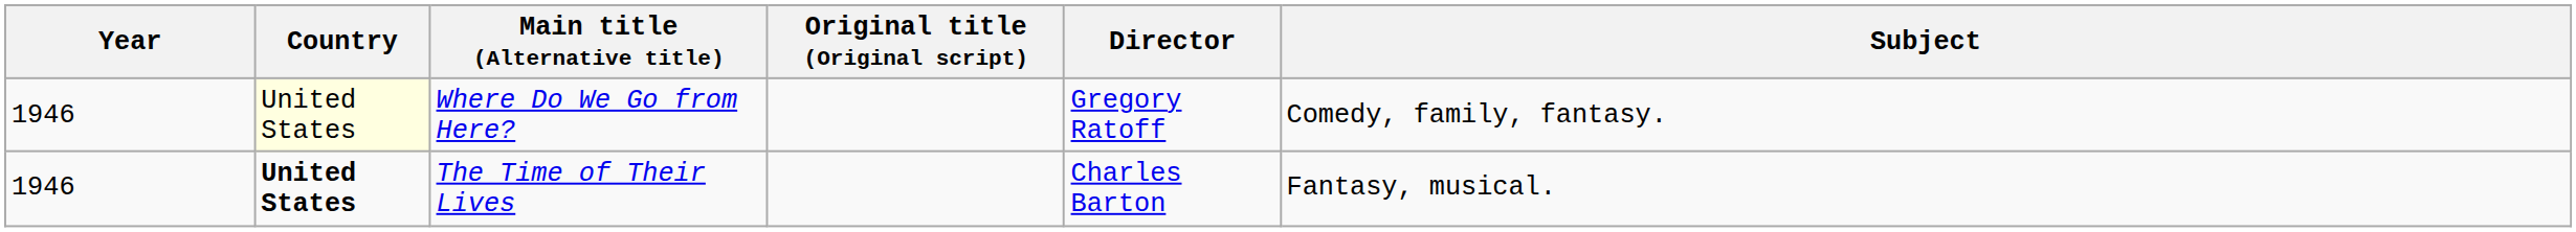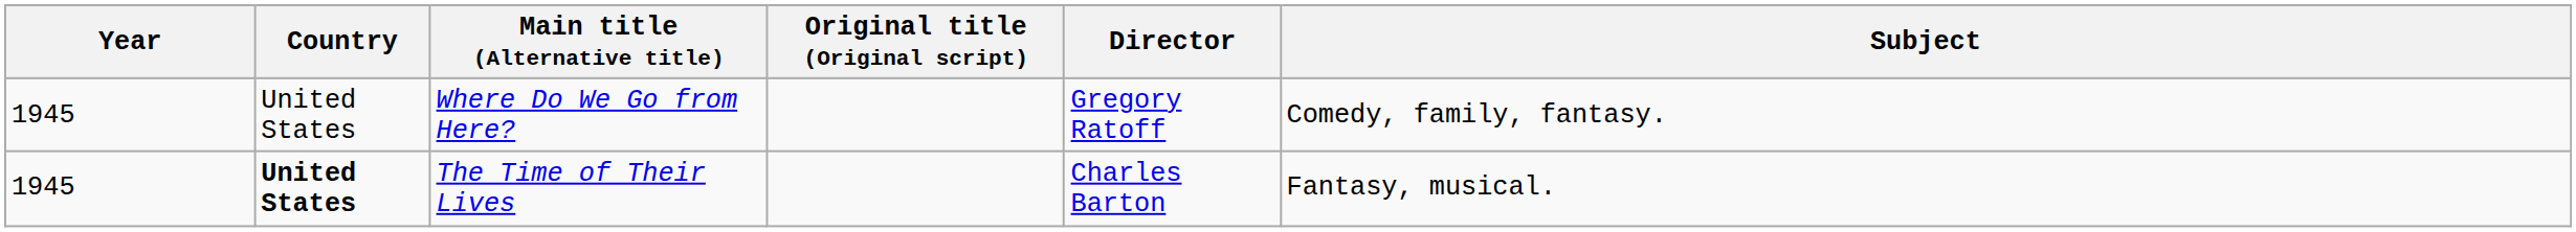Where Do We Go from Here? | Year: 1946 -> 1945
Where Do We Go from Here? | Country: lightyellow background -> no background
The Time of Their Lives | Year: 1946 -> 1945
